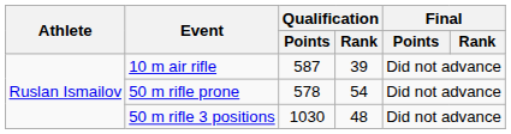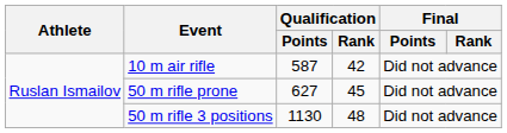10 m air rifle | Qualification / Rank: 39 -> 42
50 m rifle prone | Qualification / Points: 578 -> 627
50 m rifle prone | Qualification / Rank: 54 -> 45
50 m rifle 3 positions | Qualification / Points: 1030 -> 1130
